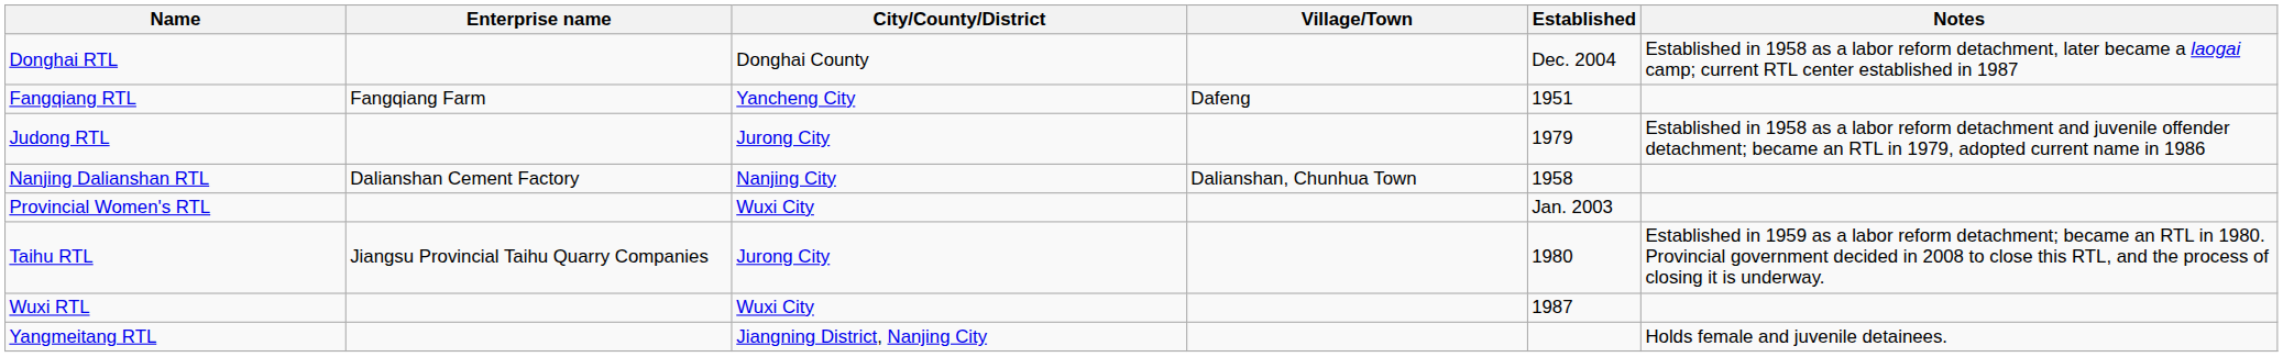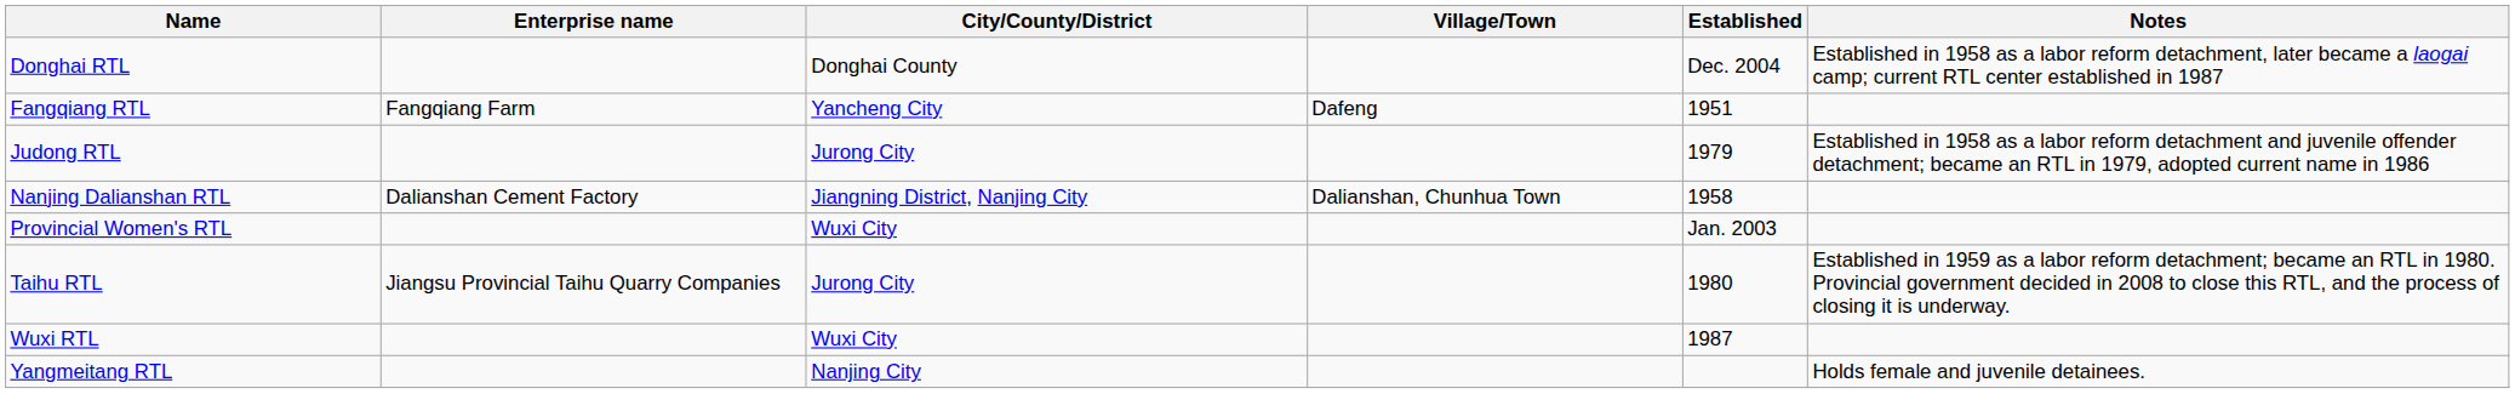Nanjing Dalianshan RTL | City/County/District: Nanjing City -> Jiangning District, Nanjing City
Yangmeitang RTL | City/County/District: Jiangning District, Nanjing City -> Nanjing City
